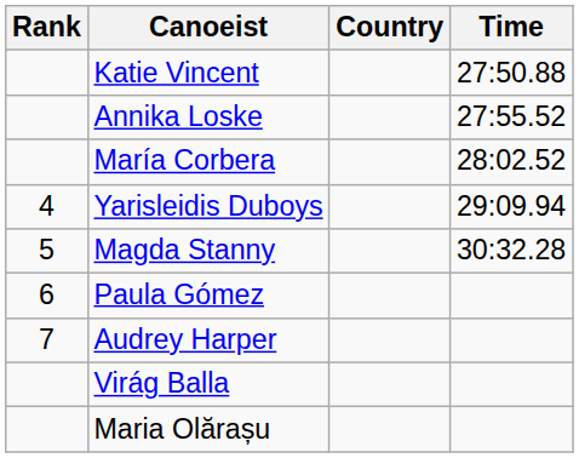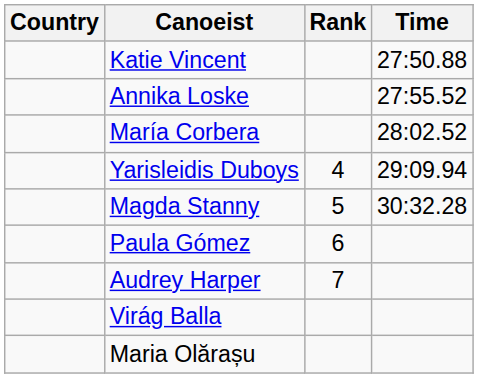columns swapped: Rank <-> Country
